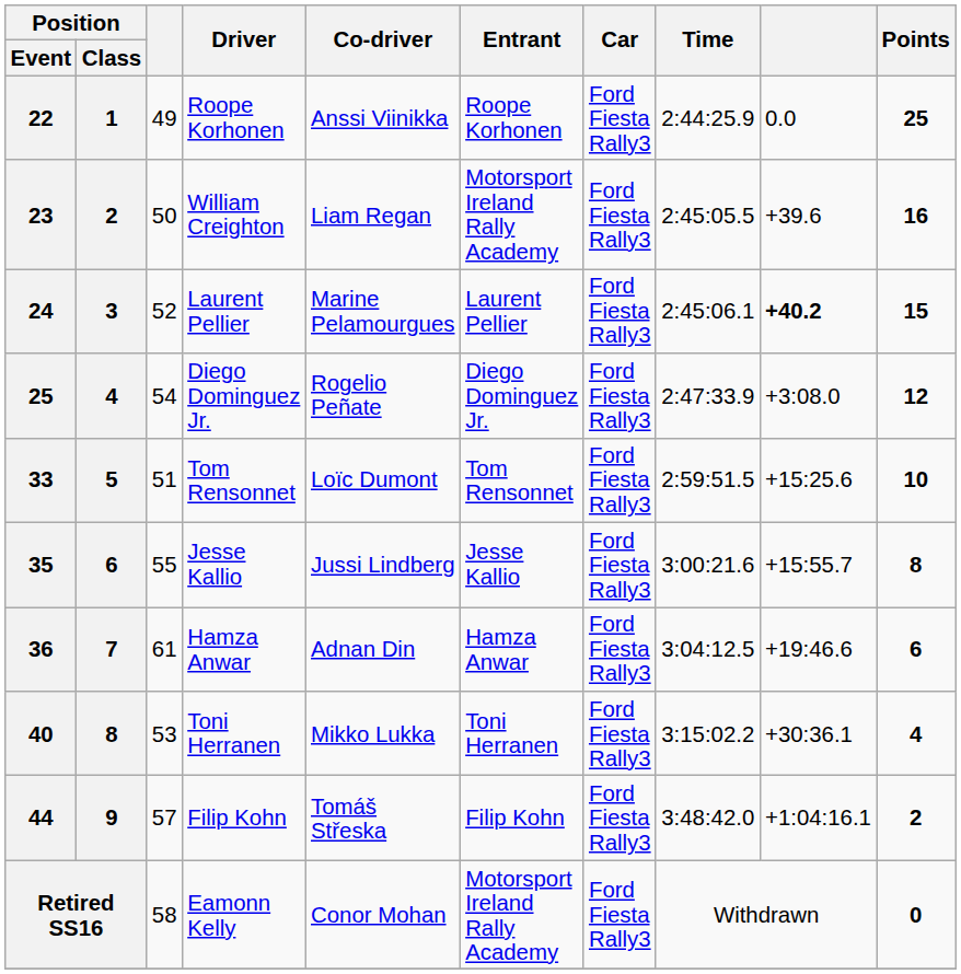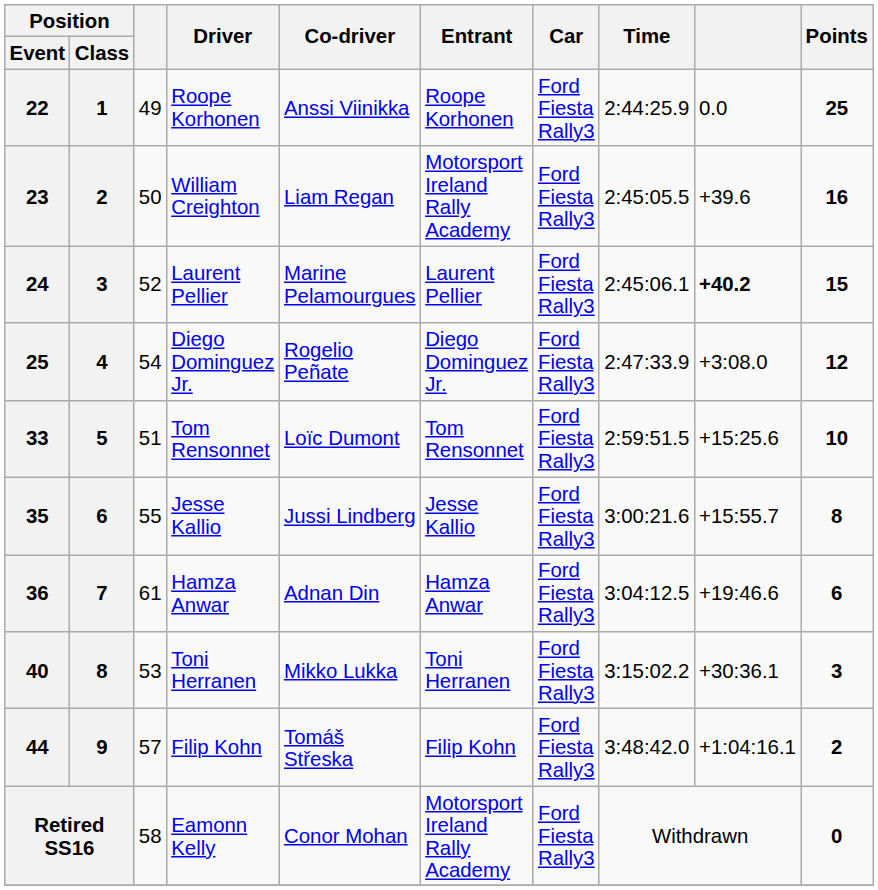40 | Points: 4 -> 3
